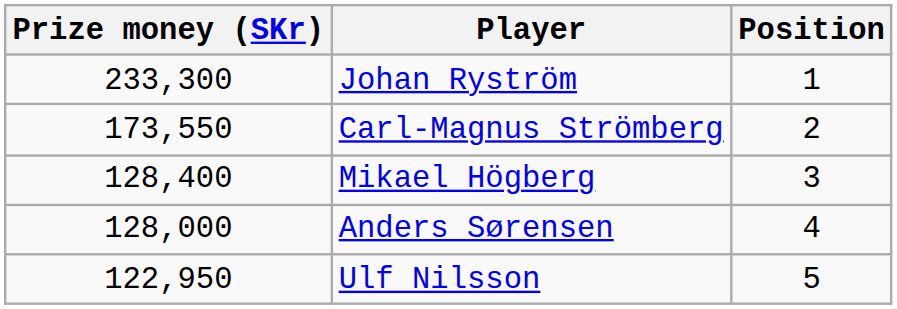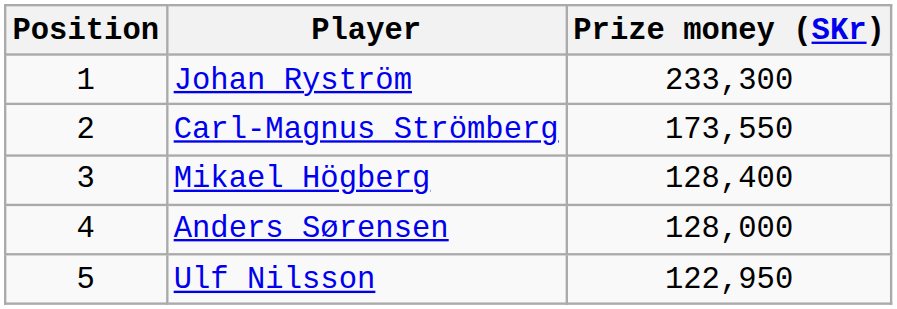columns swapped: Position <-> Prize money (SKr)
